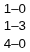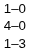rows swapped: 4–0 <-> 1–3
